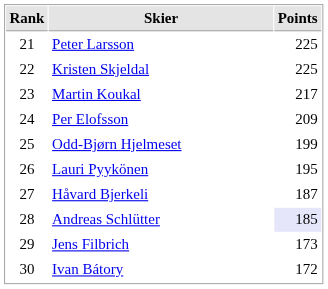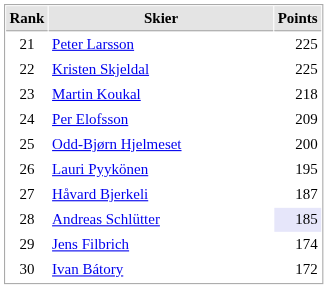Martin Koukal | Points: 217 -> 218
Odd-Bjørn Hjelmeset | Points: 199 -> 200
Jens Filbrich | Points: 173 -> 174
